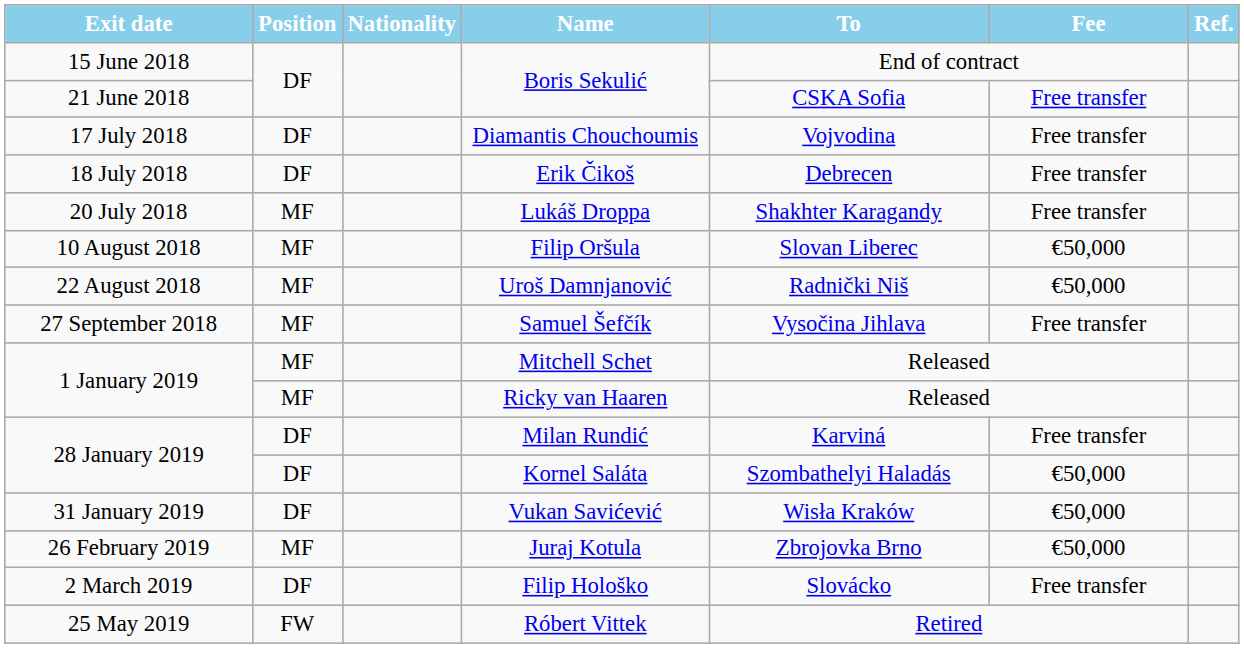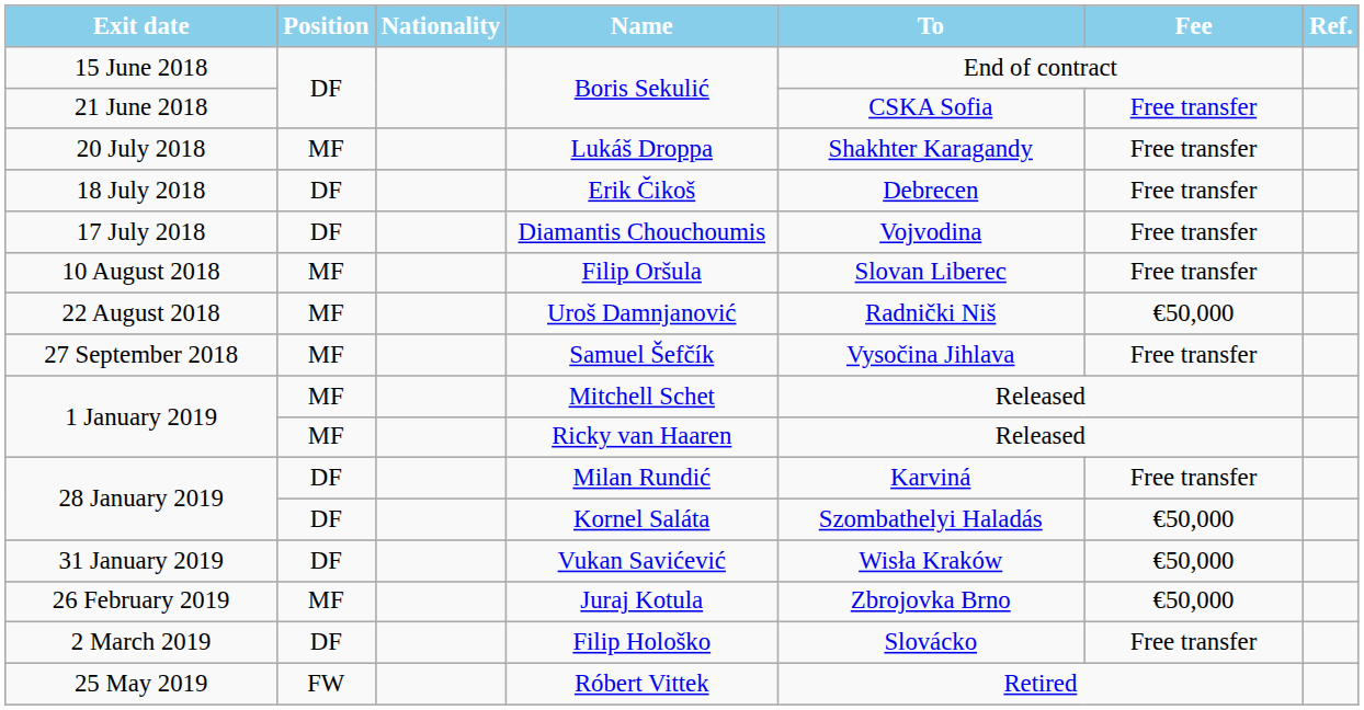rows swapped: Diamantis Chouchoumis <-> Lukáš Droppa
Filip Oršula | Fee: €50,000 -> Free transfer
